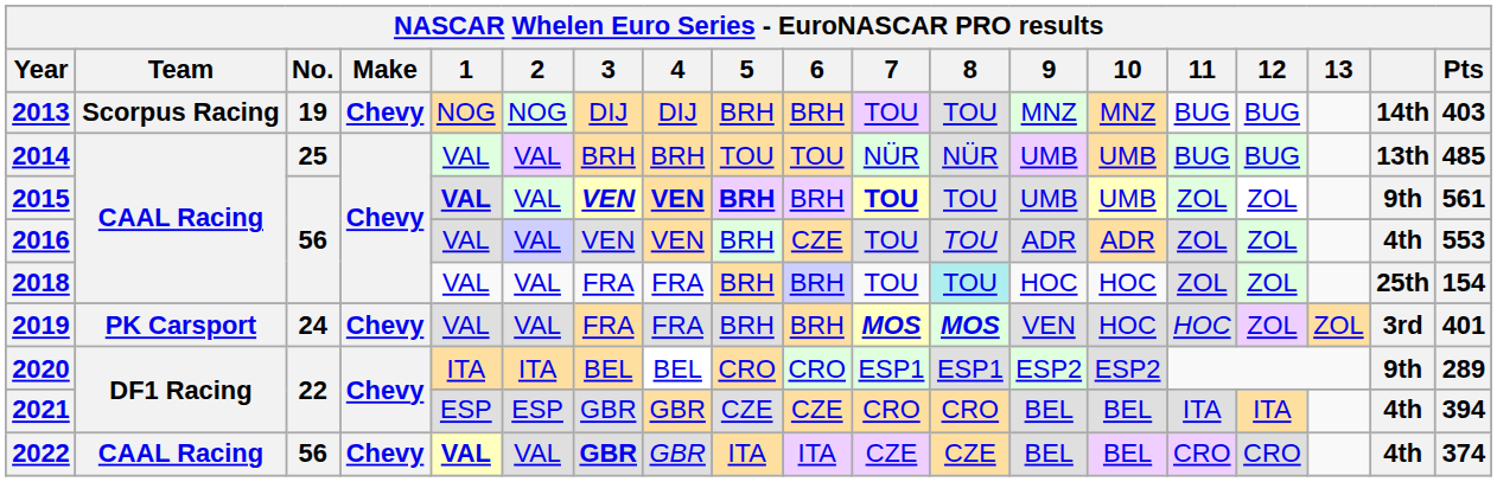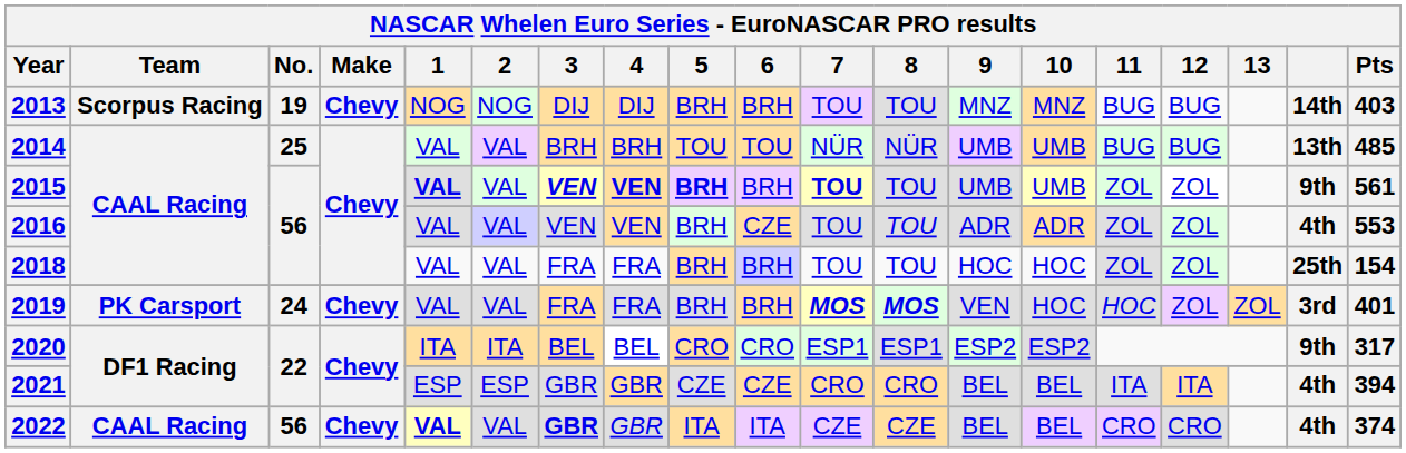2018 | 8: paleturquoise background -> no background
2020 | Pts: 289 -> 317
